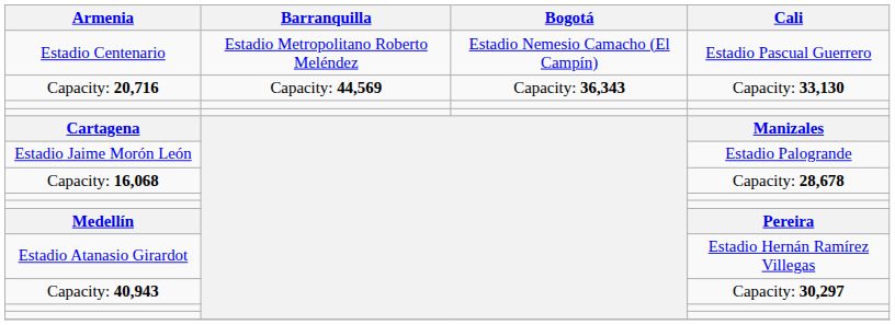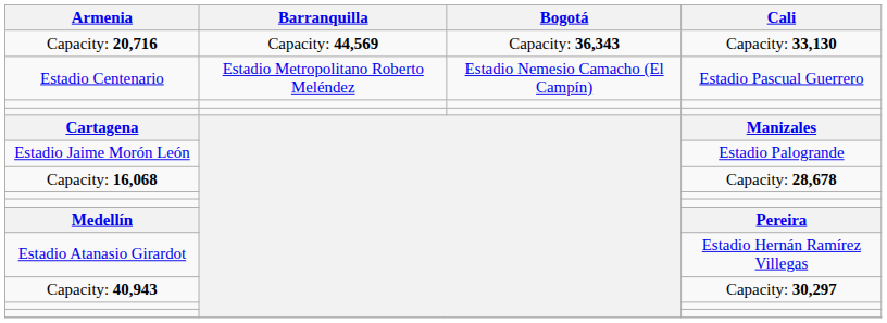rows swapped: Estadio Centenario <-> Capacity: 20,716
